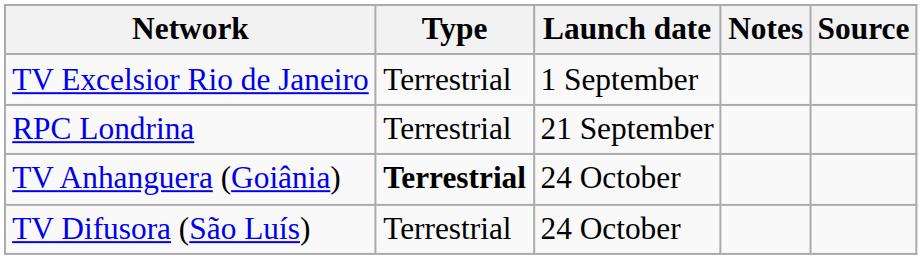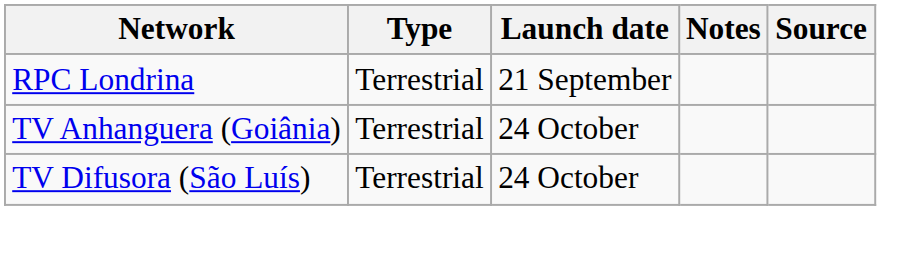- row: TV Excelsior Rio de Janeiro | Terrestrial | 1 September
TV Anhanguera (Goiânia) | Type: bold -> normal
